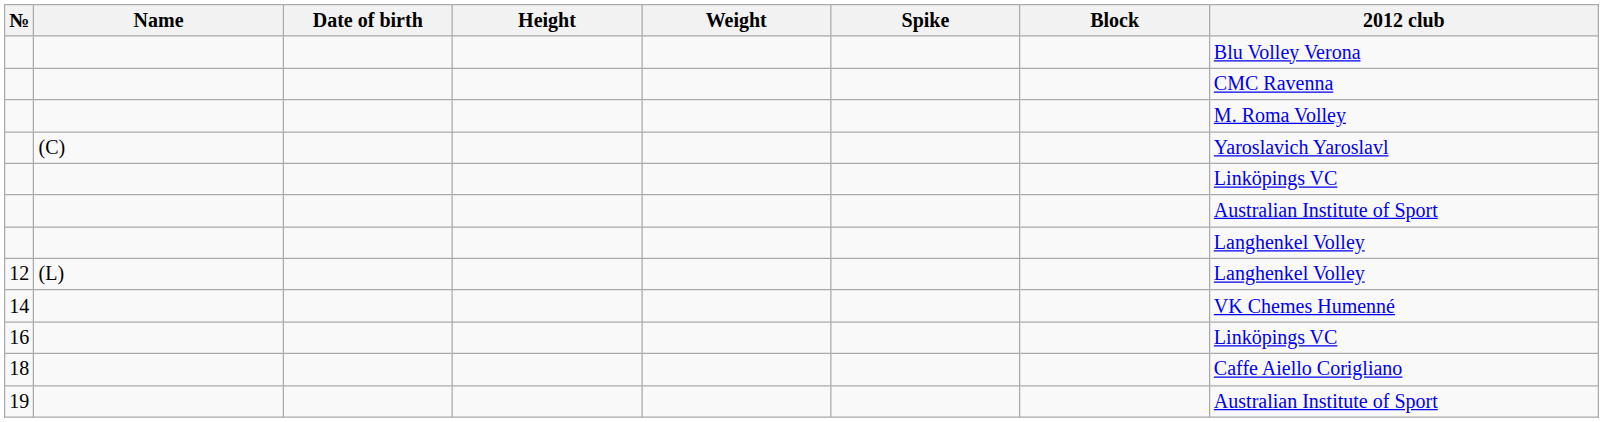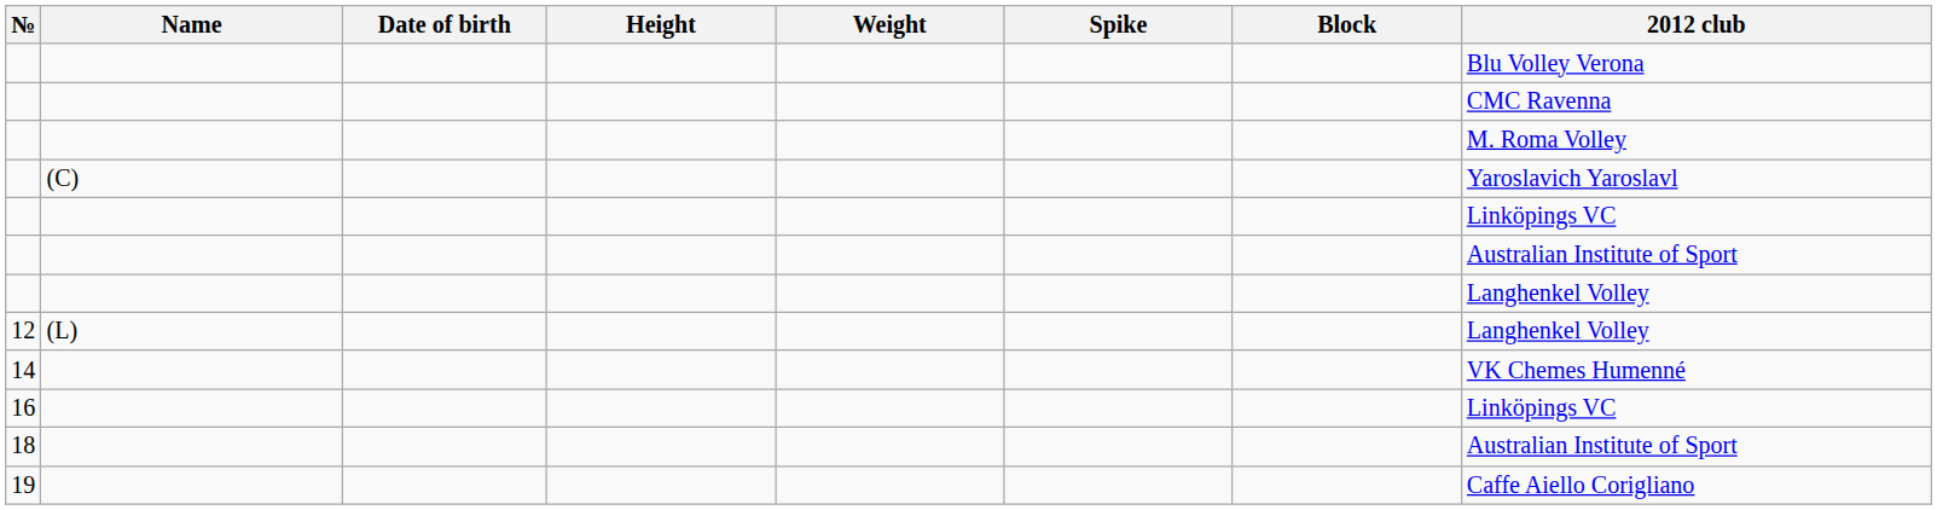18 | 2012 club: Caffe Aiello Corigliano -> Australian Institute of Sport
19 | 2012 club: Australian Institute of Sport -> Caffe Aiello Corigliano
